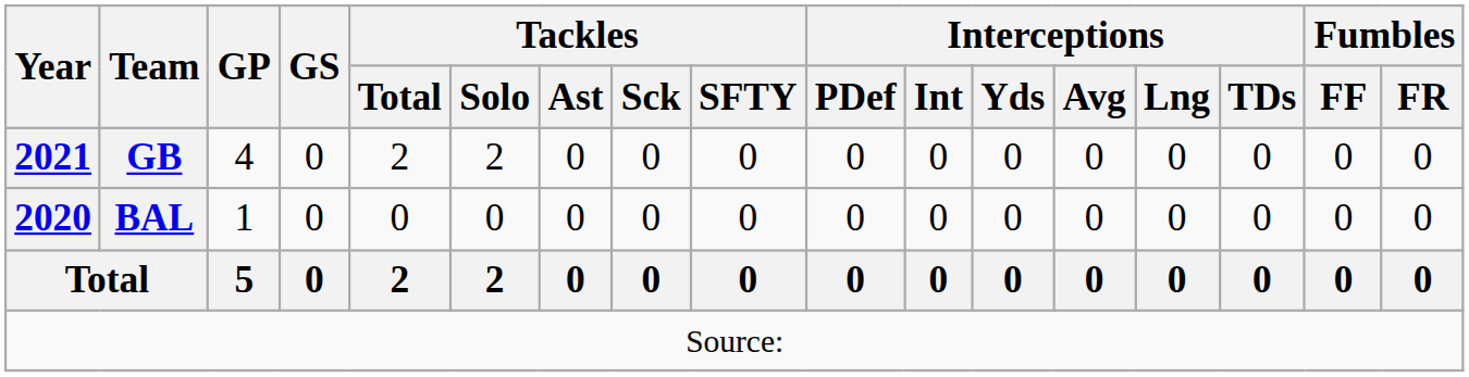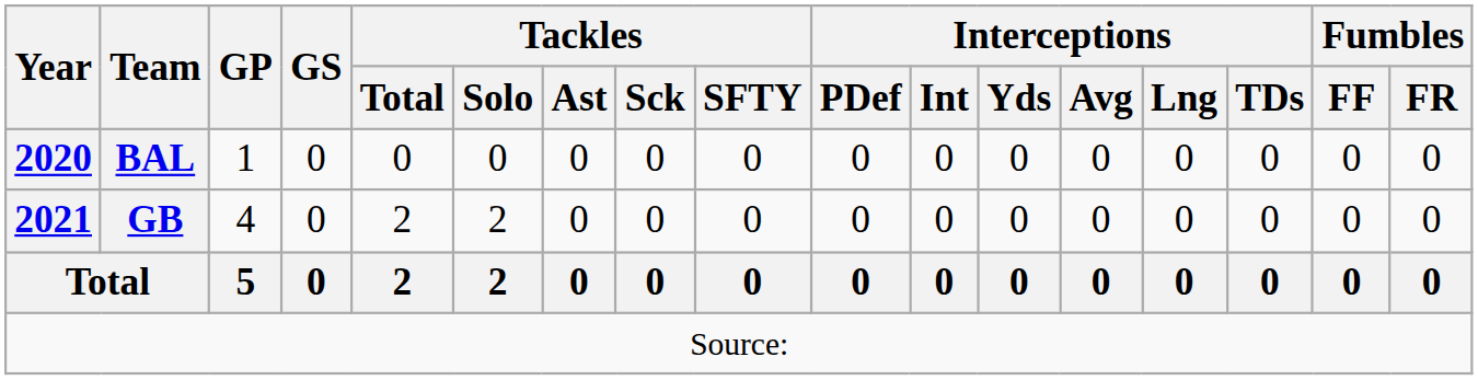rows swapped: BAL <-> GB
